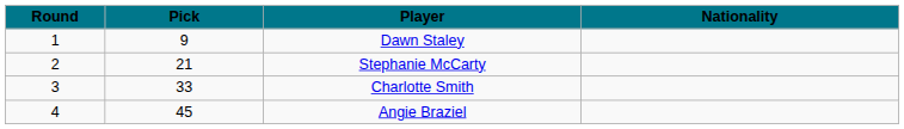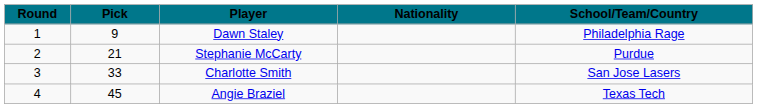+ column: School/Team/Country | Philadelphia Rage | Purdue | San Jose Lasers | Texas Tech
